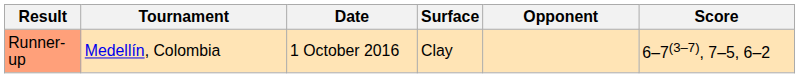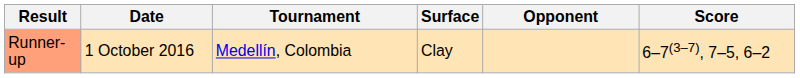columns swapped: Date <-> Tournament
